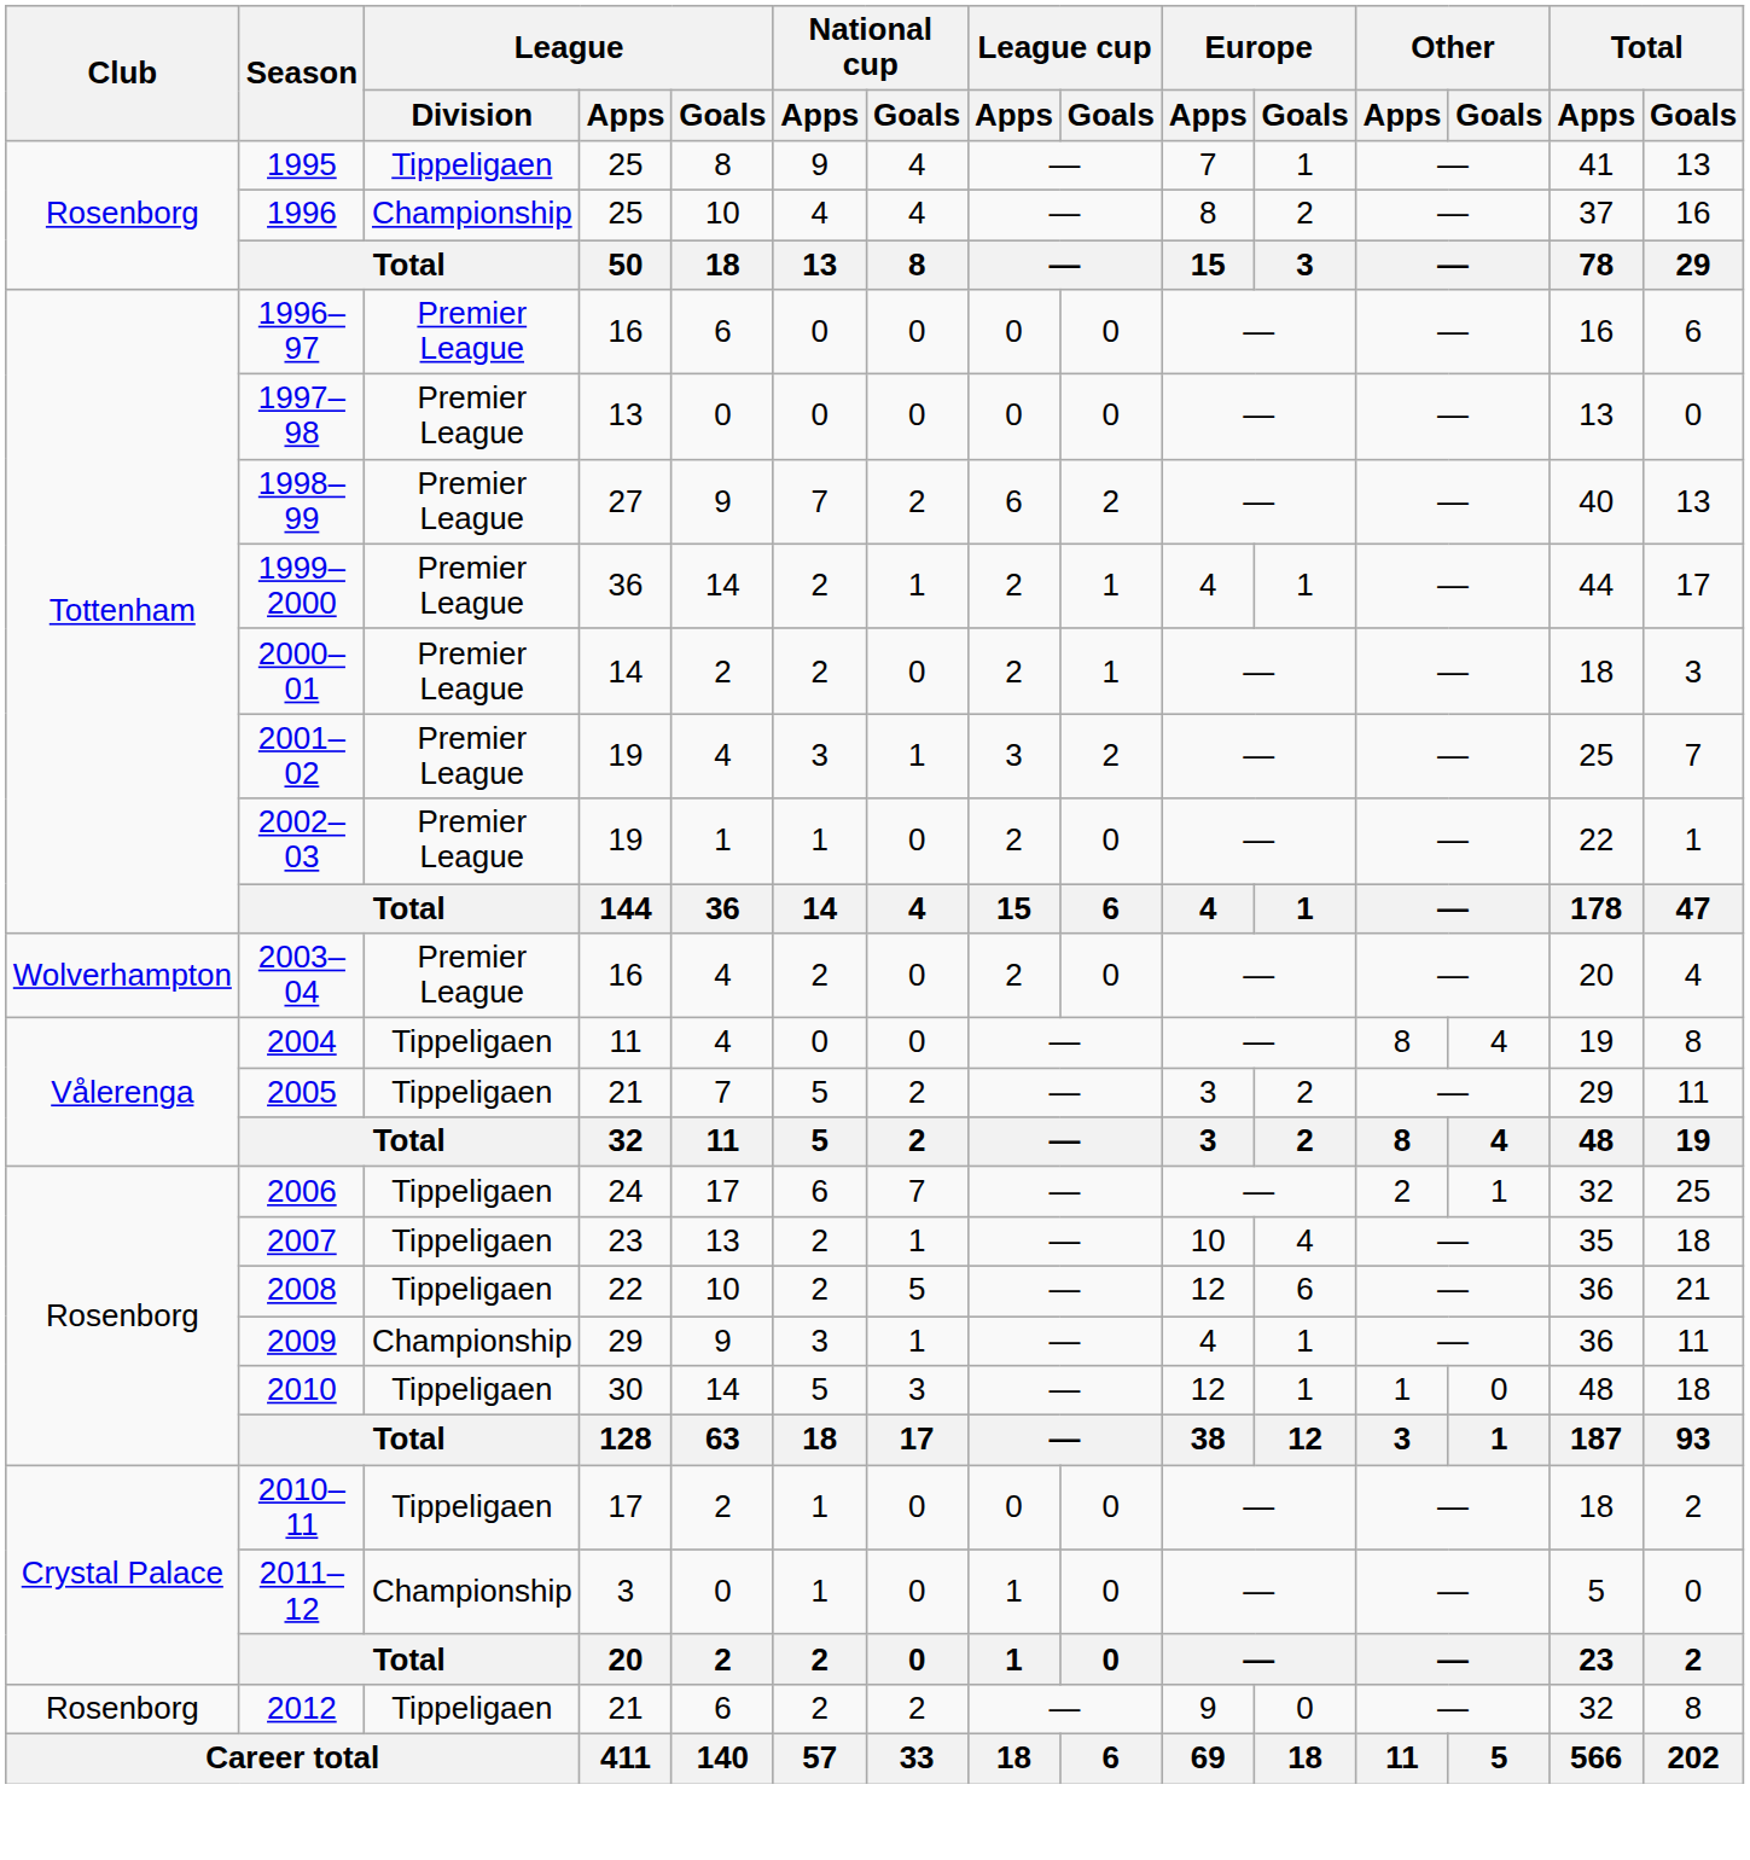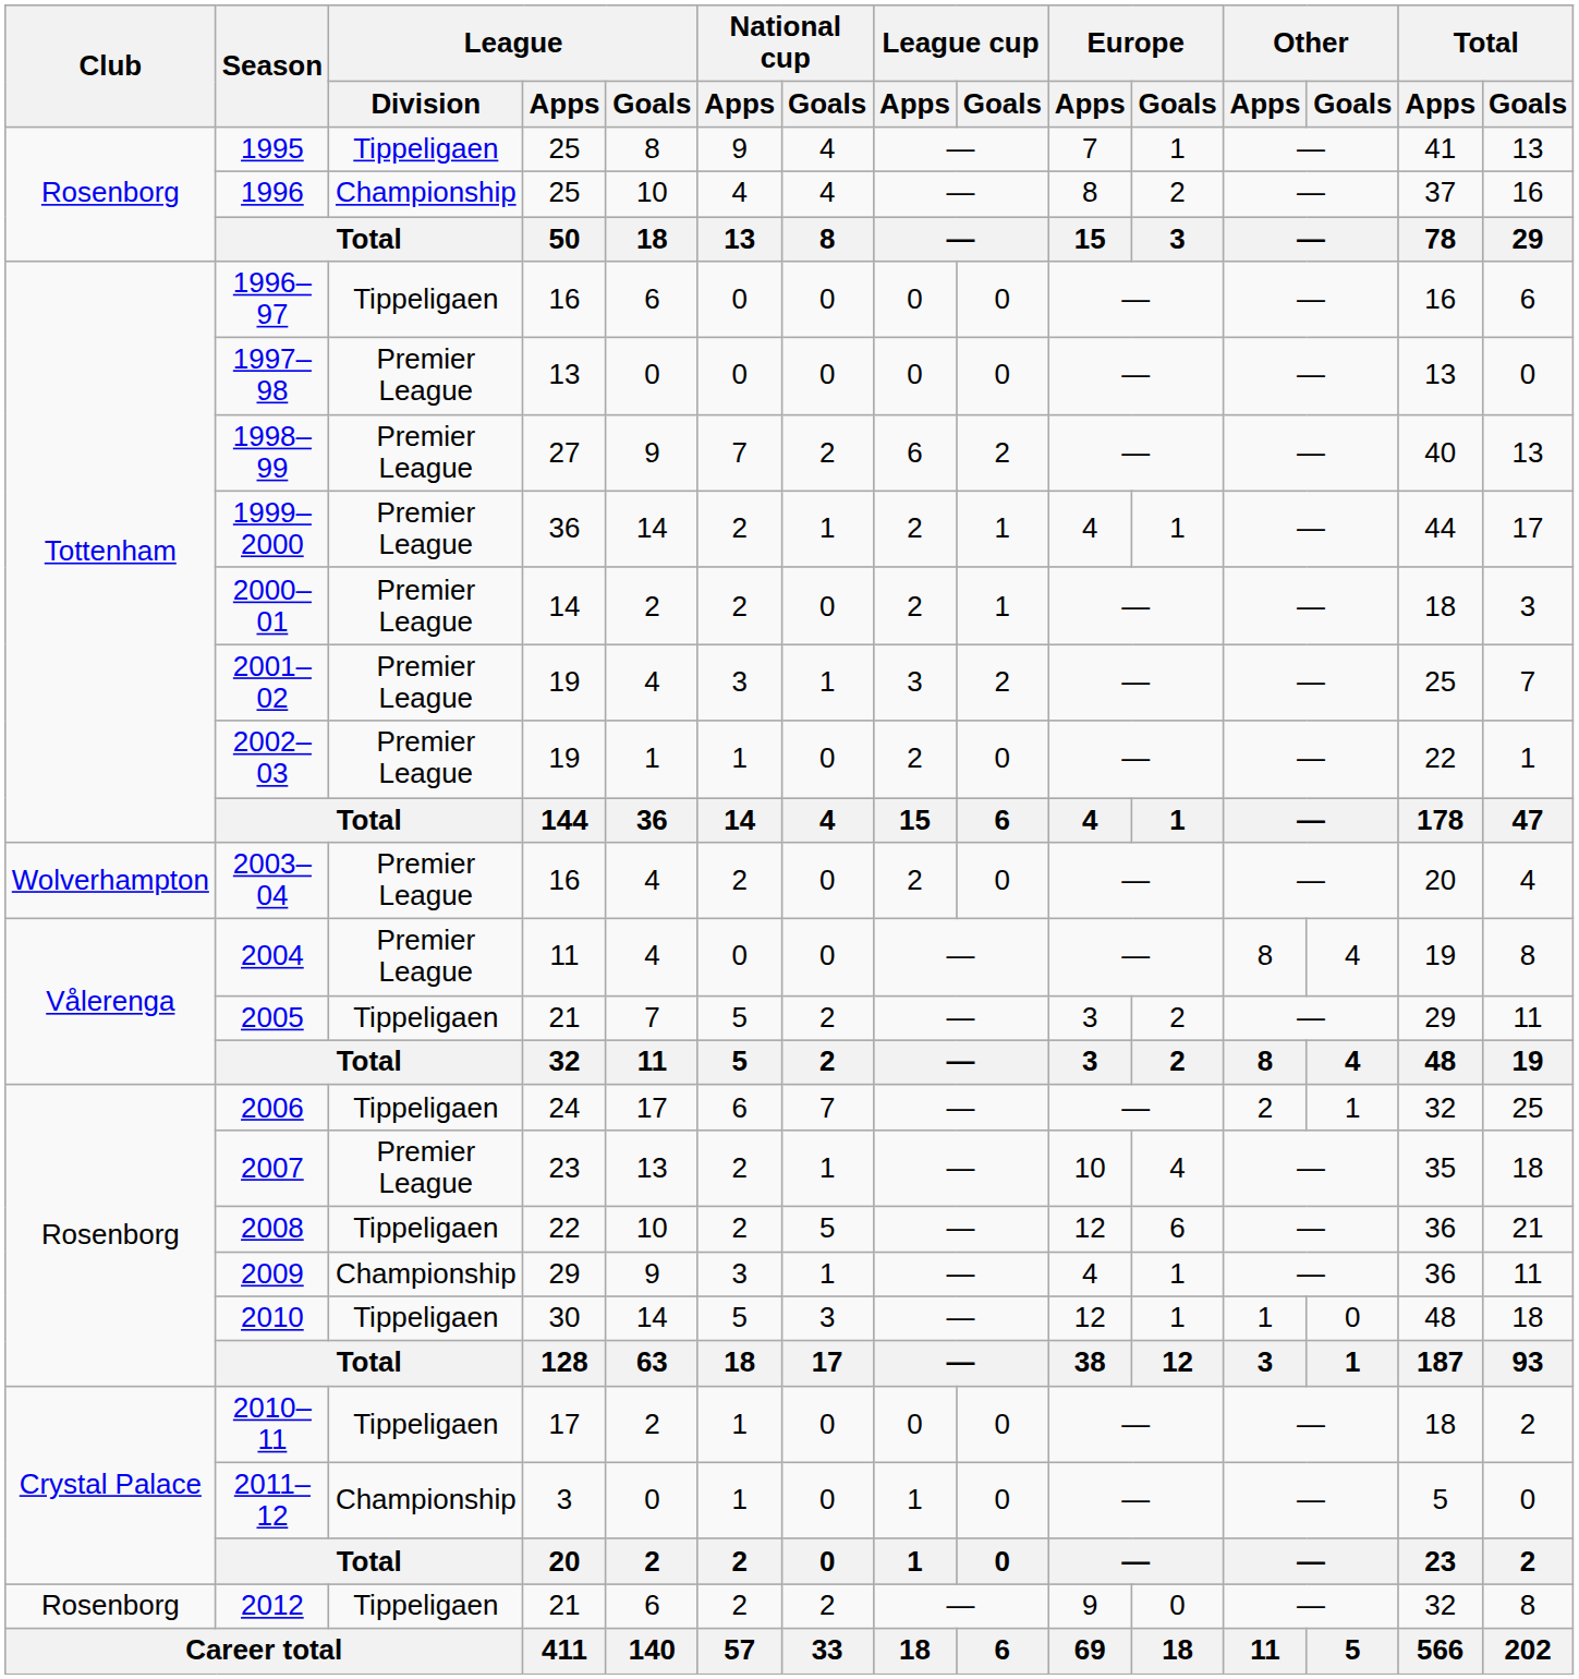1996–97 | League / Division: Premier League -> Tippeligaen
2004 | League / Division: Tippeligaen -> Premier League
2007 | League / Division: Tippeligaen -> Premier League
